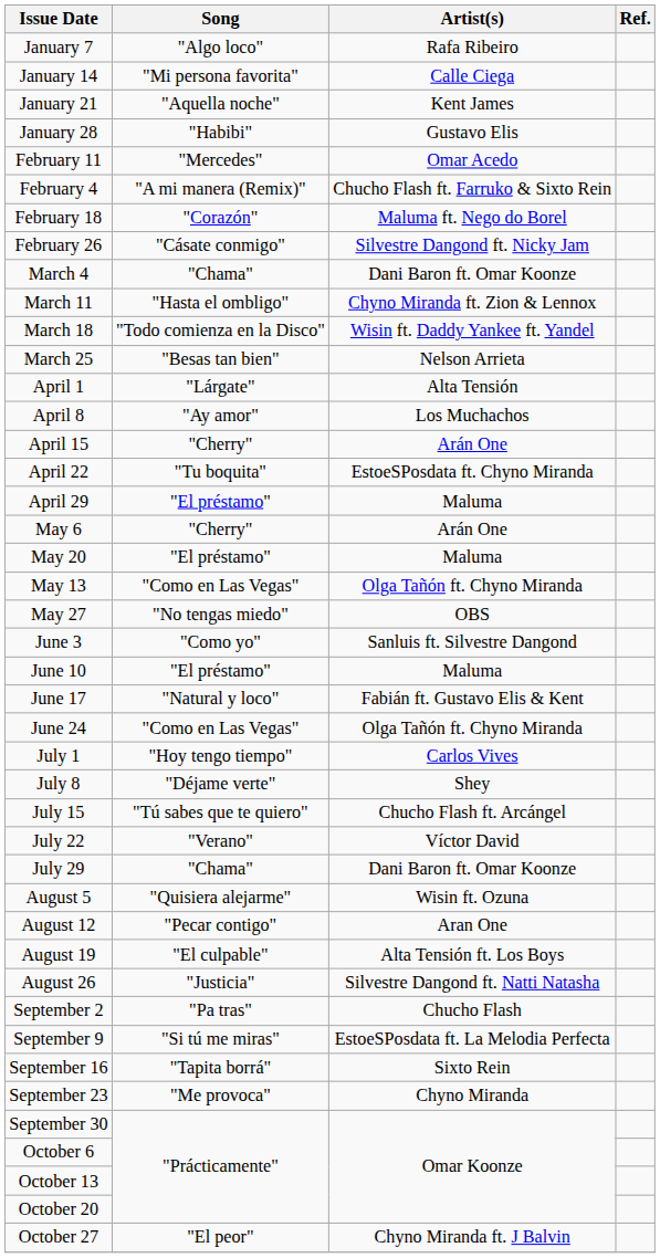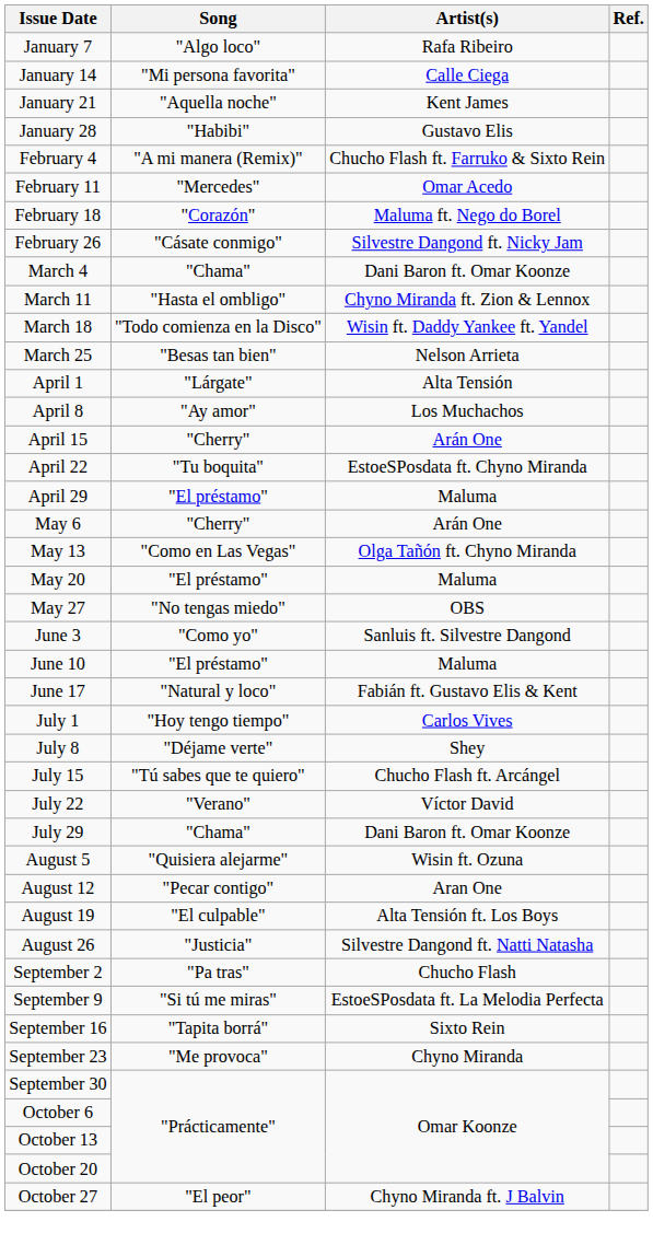rows swapped: February 4 <-> February 11
rows swapped: May 13 <-> May 20
- row: June 24 | "Como en Las Vegas" | Olga Tañón ft. Chyno Miranda
